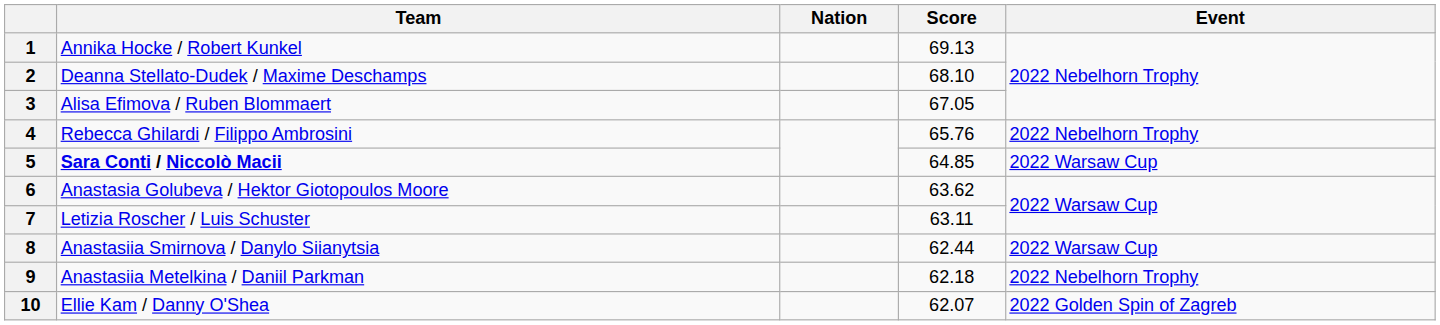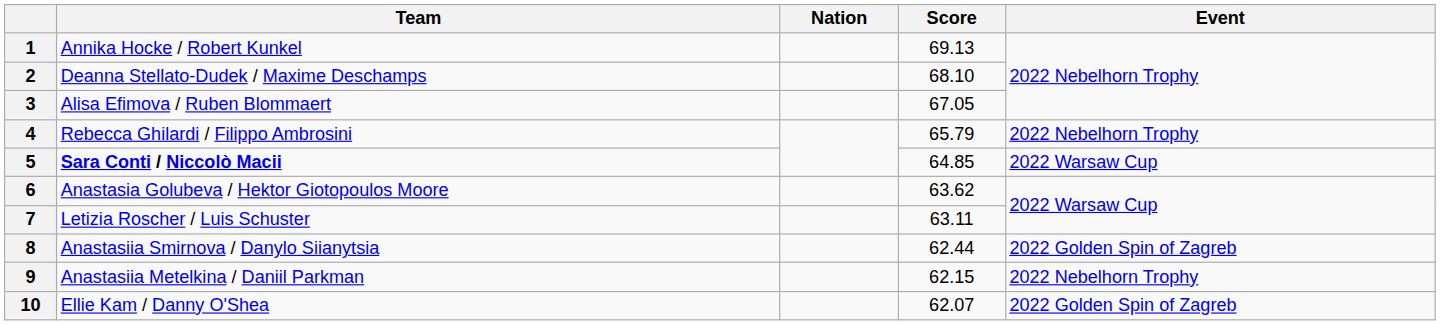4 | Score: 65.76 -> 65.79
8 | Event: 2022 Warsaw Cup -> 2022 Golden Spin of Zagreb
9 | Score: 62.18 -> 62.15
